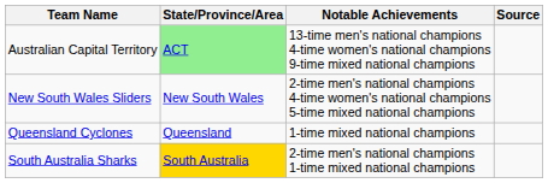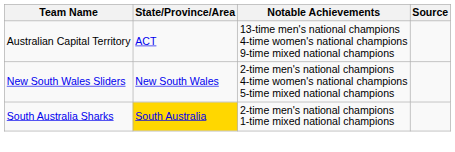Australian Capital Territory | State/Province/Area: lightgreen background -> no background
- row: Queensland Cyclones | Queensland | 1-time mixed national champions
